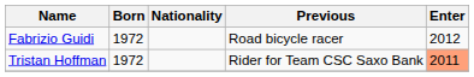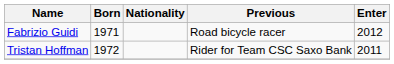Fabrizio Guidi | Born: 1972 -> 1971
Tristan Hoffman | Enter: lightsalmon background -> no background
